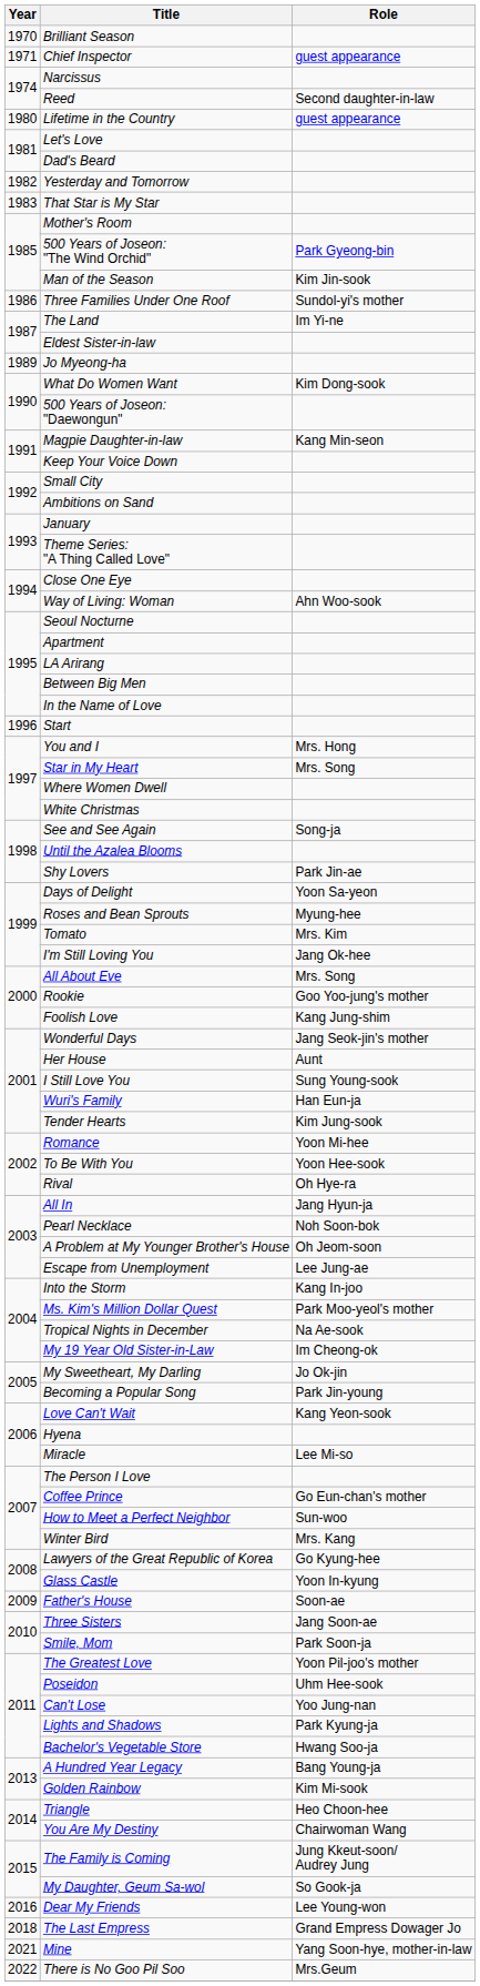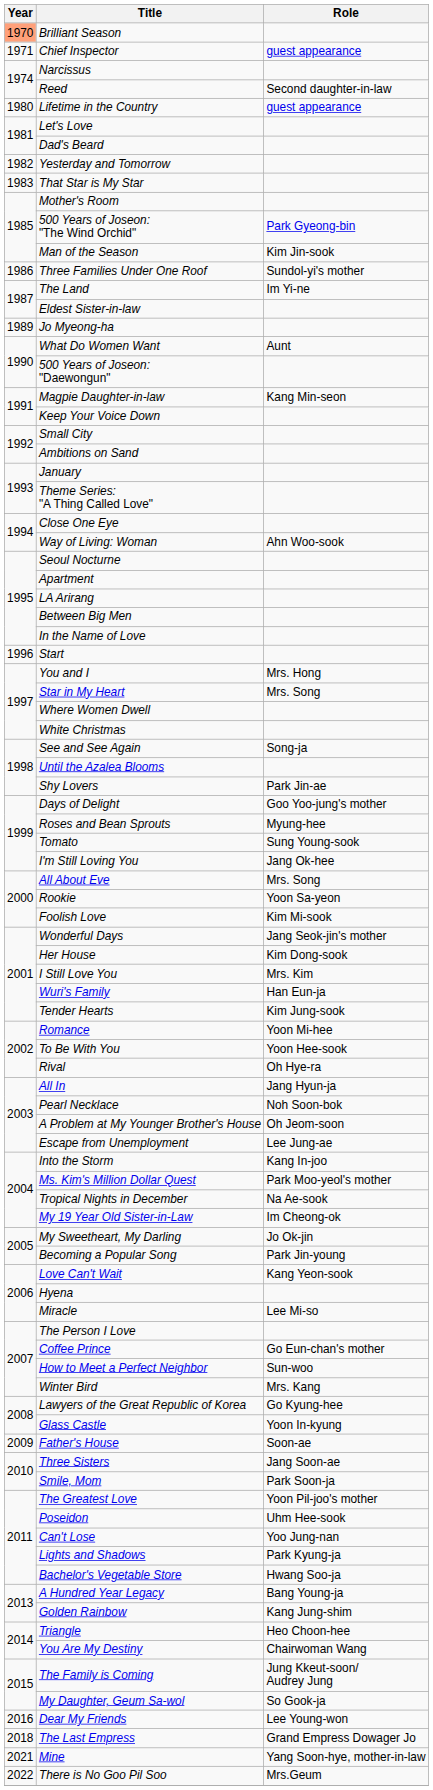Brilliant Season | Year: no background -> lightsalmon background
What Do Women Want | Role: Kim Dong-sook -> Aunt
Days of Delight | Role: Yoon Sa-yeon -> Goo Yoo-jung's mother
Tomato | Role: Mrs. Kim -> Sung Young-sook
Rookie | Role: Goo Yoo-jung's mother -> Yoon Sa-yeon
Foolish Love | Role: Kang Jung-shim -> Kim Mi-sook
Her House | Role: Aunt -> Kim Dong-sook
I Still Love You | Role: Sung Young-sook -> Mrs. Kim
Golden Rainbow | Role: Kim Mi-sook -> Kang Jung-shim
